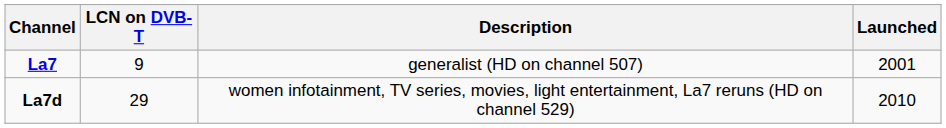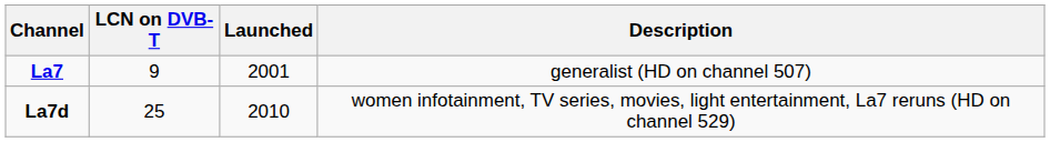columns swapped: Launched <-> Description
La7d | LCN on DVB-T: 29 -> 25
